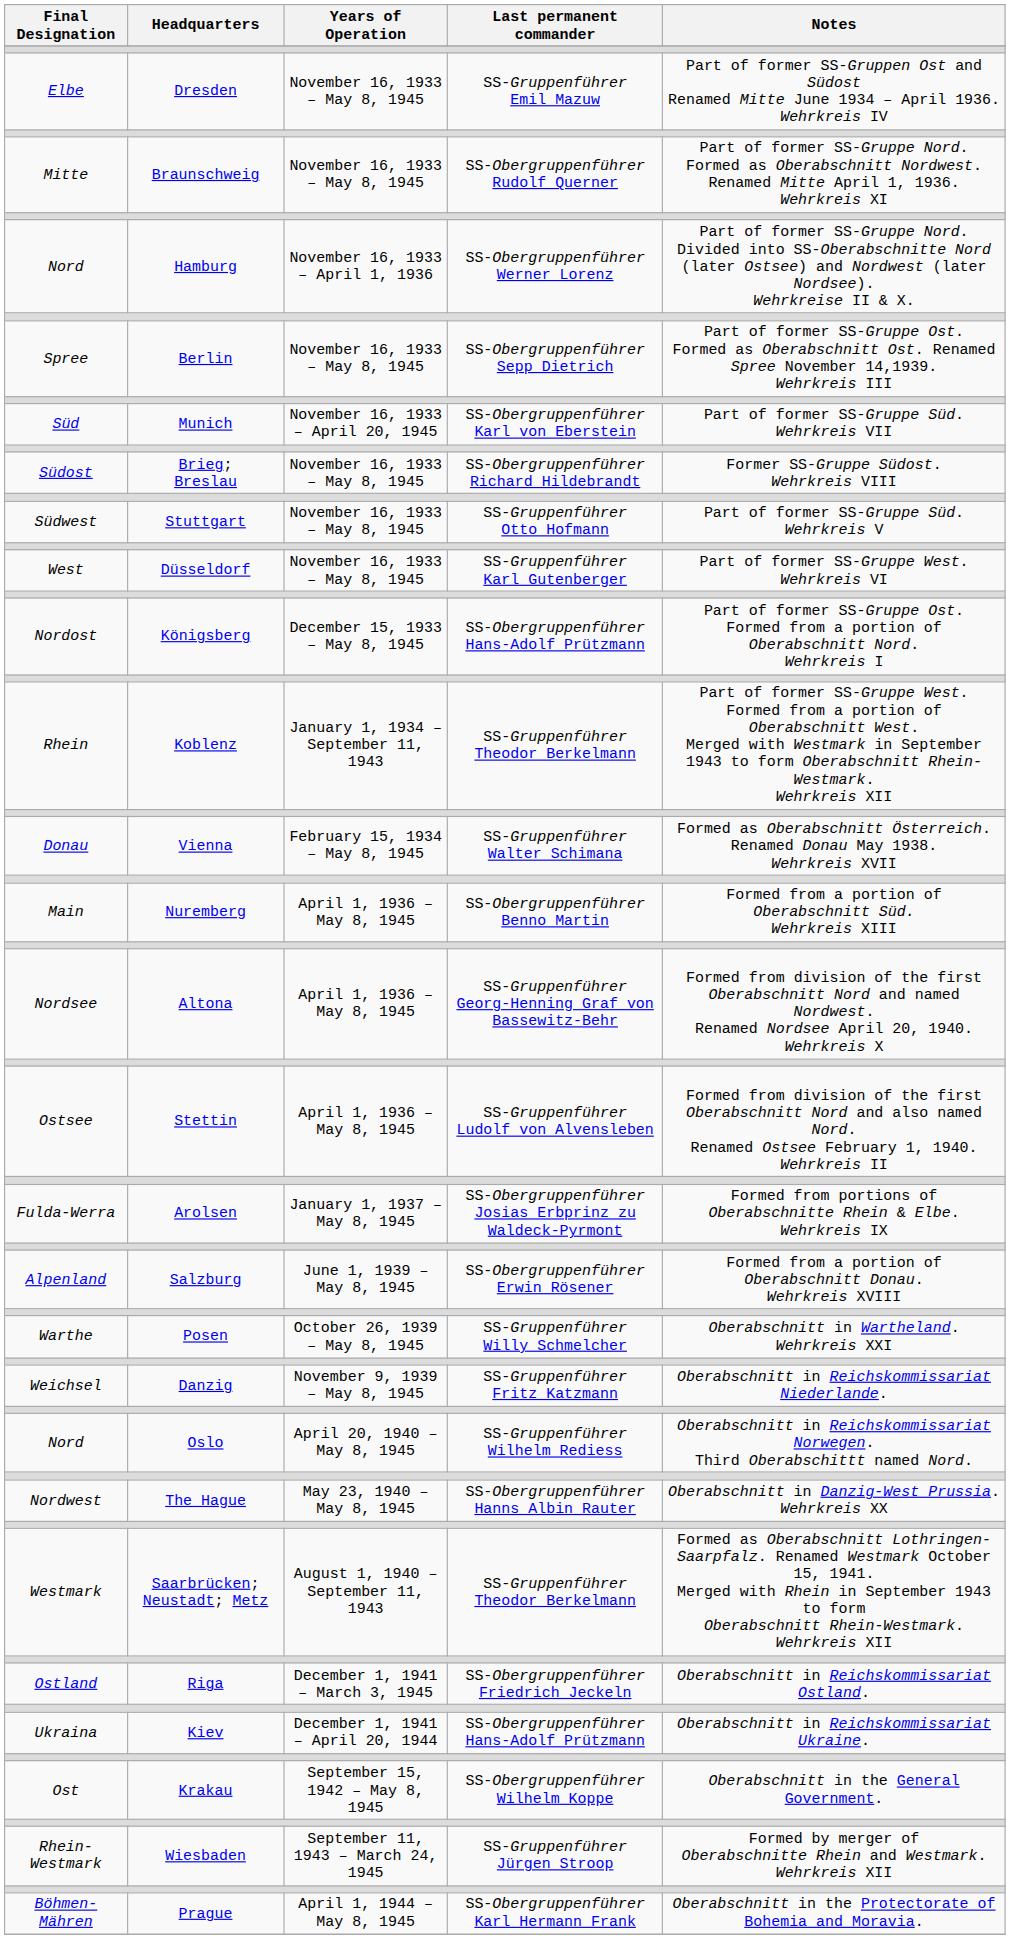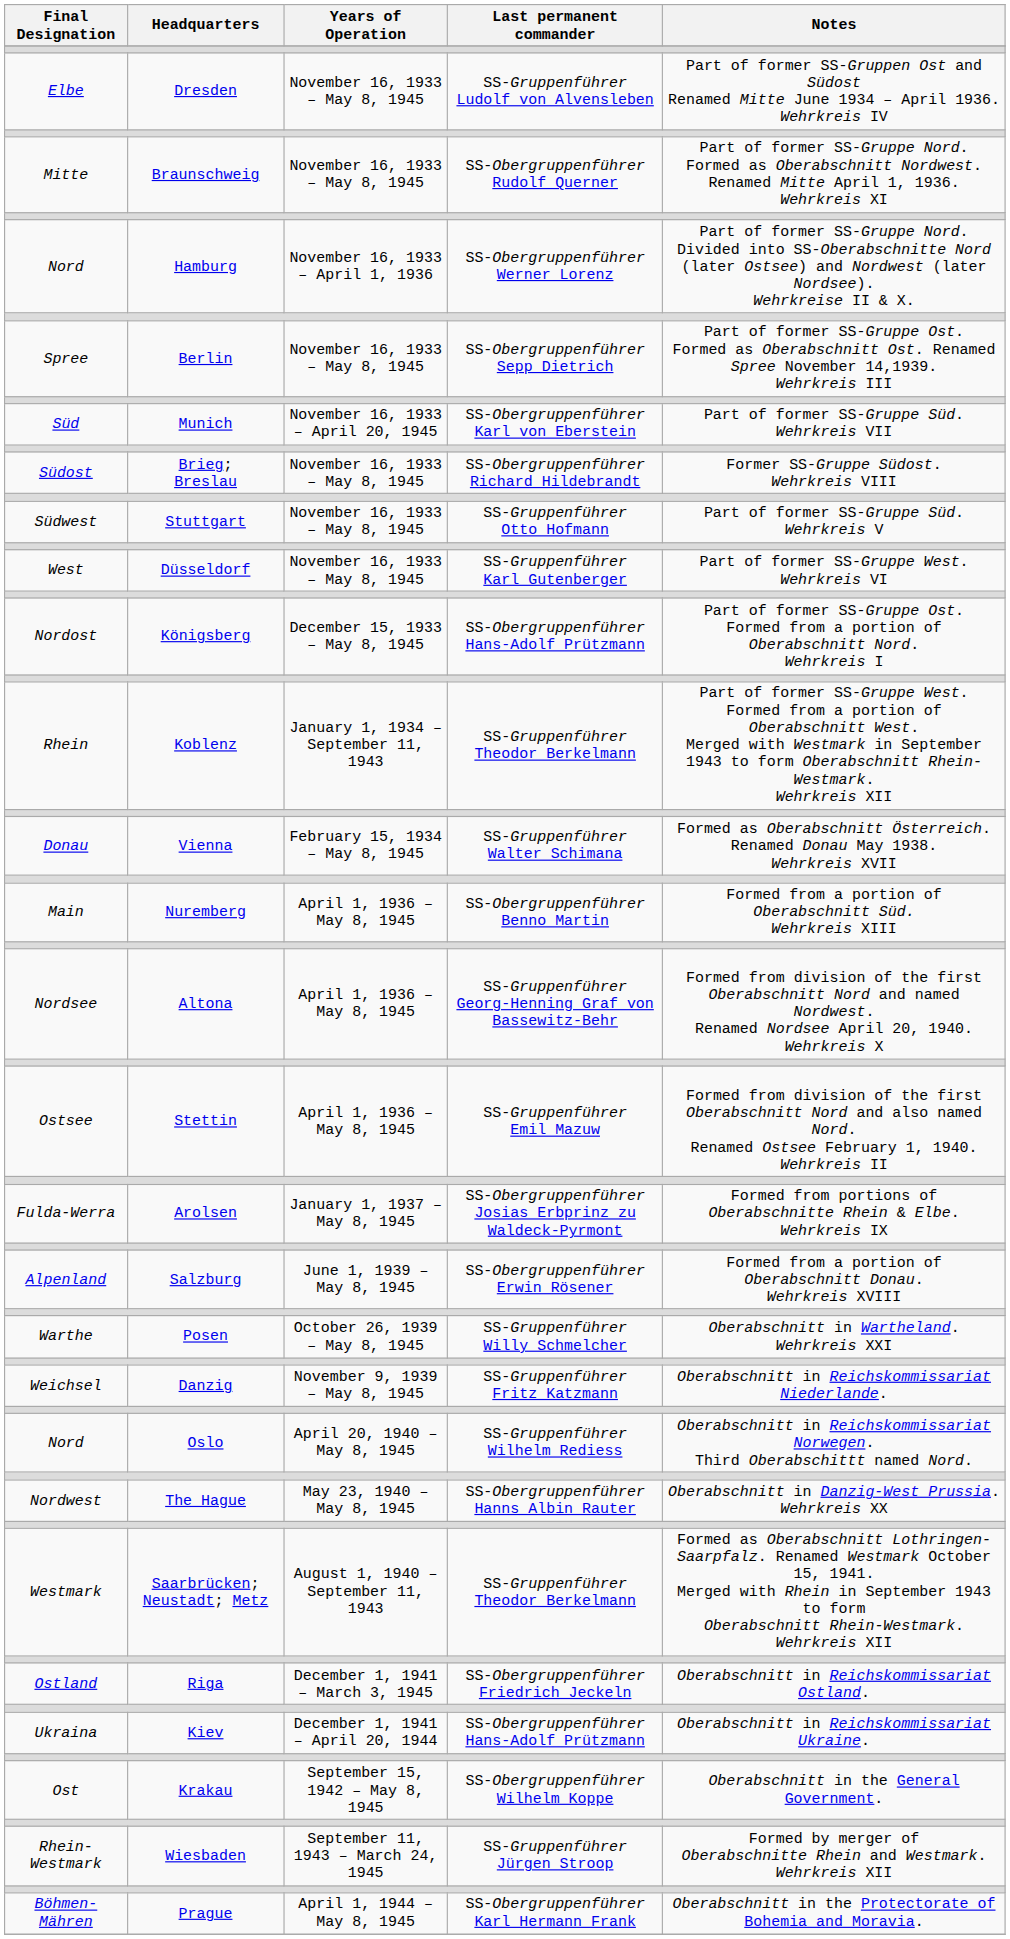Dresden | Last permanent commander: SS-Gruppenführer Emil Mazuw -> SS-Gruppenführer Ludolf von Alvensleben
Stettin | Last permanent commander: SS-Gruppenführer Ludolf von Alvensleben -> SS-Gruppenführer Emil Mazuw
